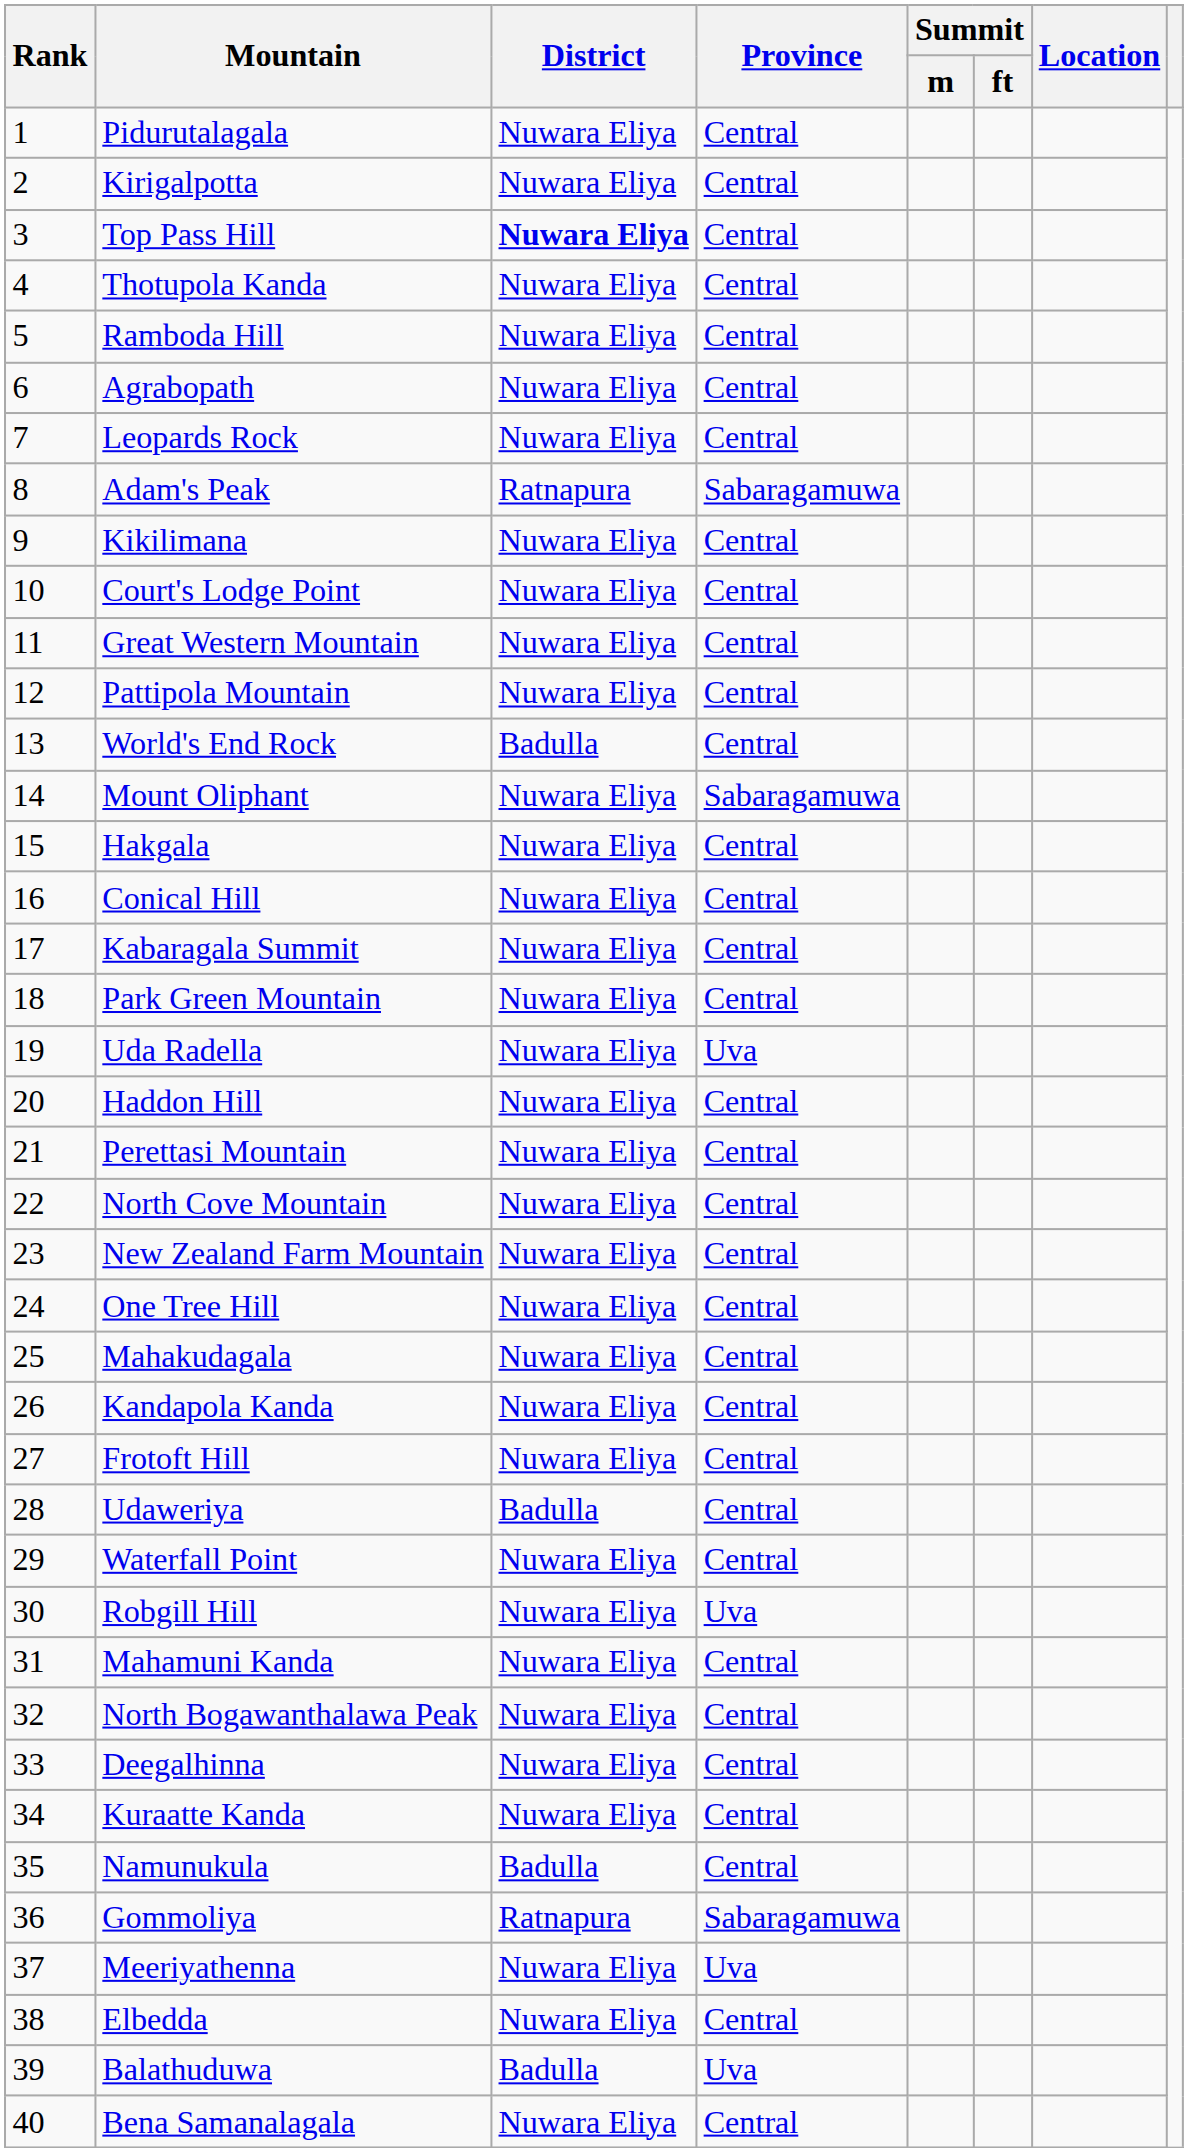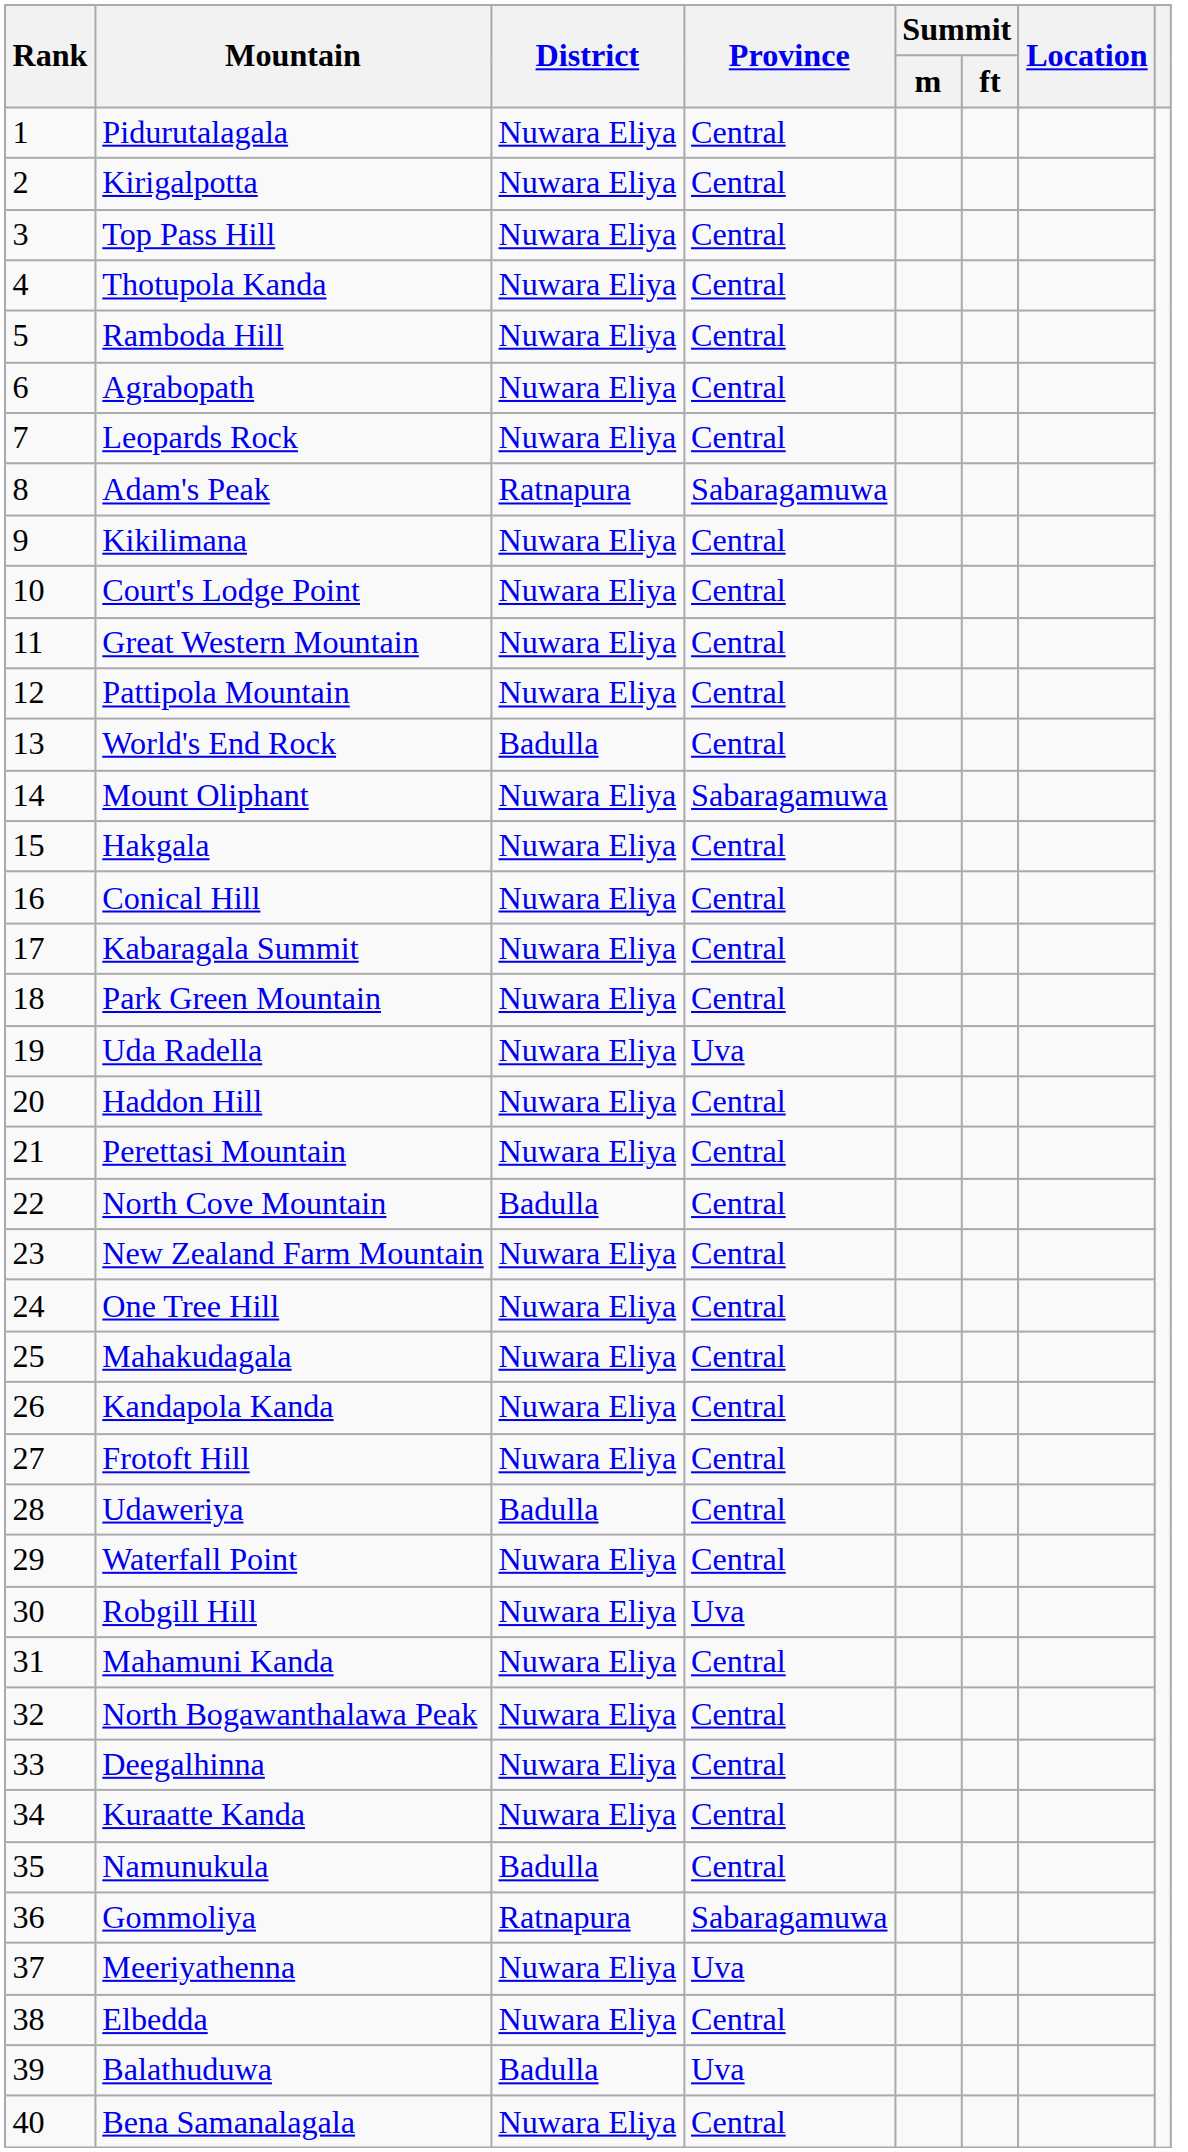Top Pass Hill | District: bold -> normal
North Cove Mountain | District: Nuwara Eliya -> Badulla
